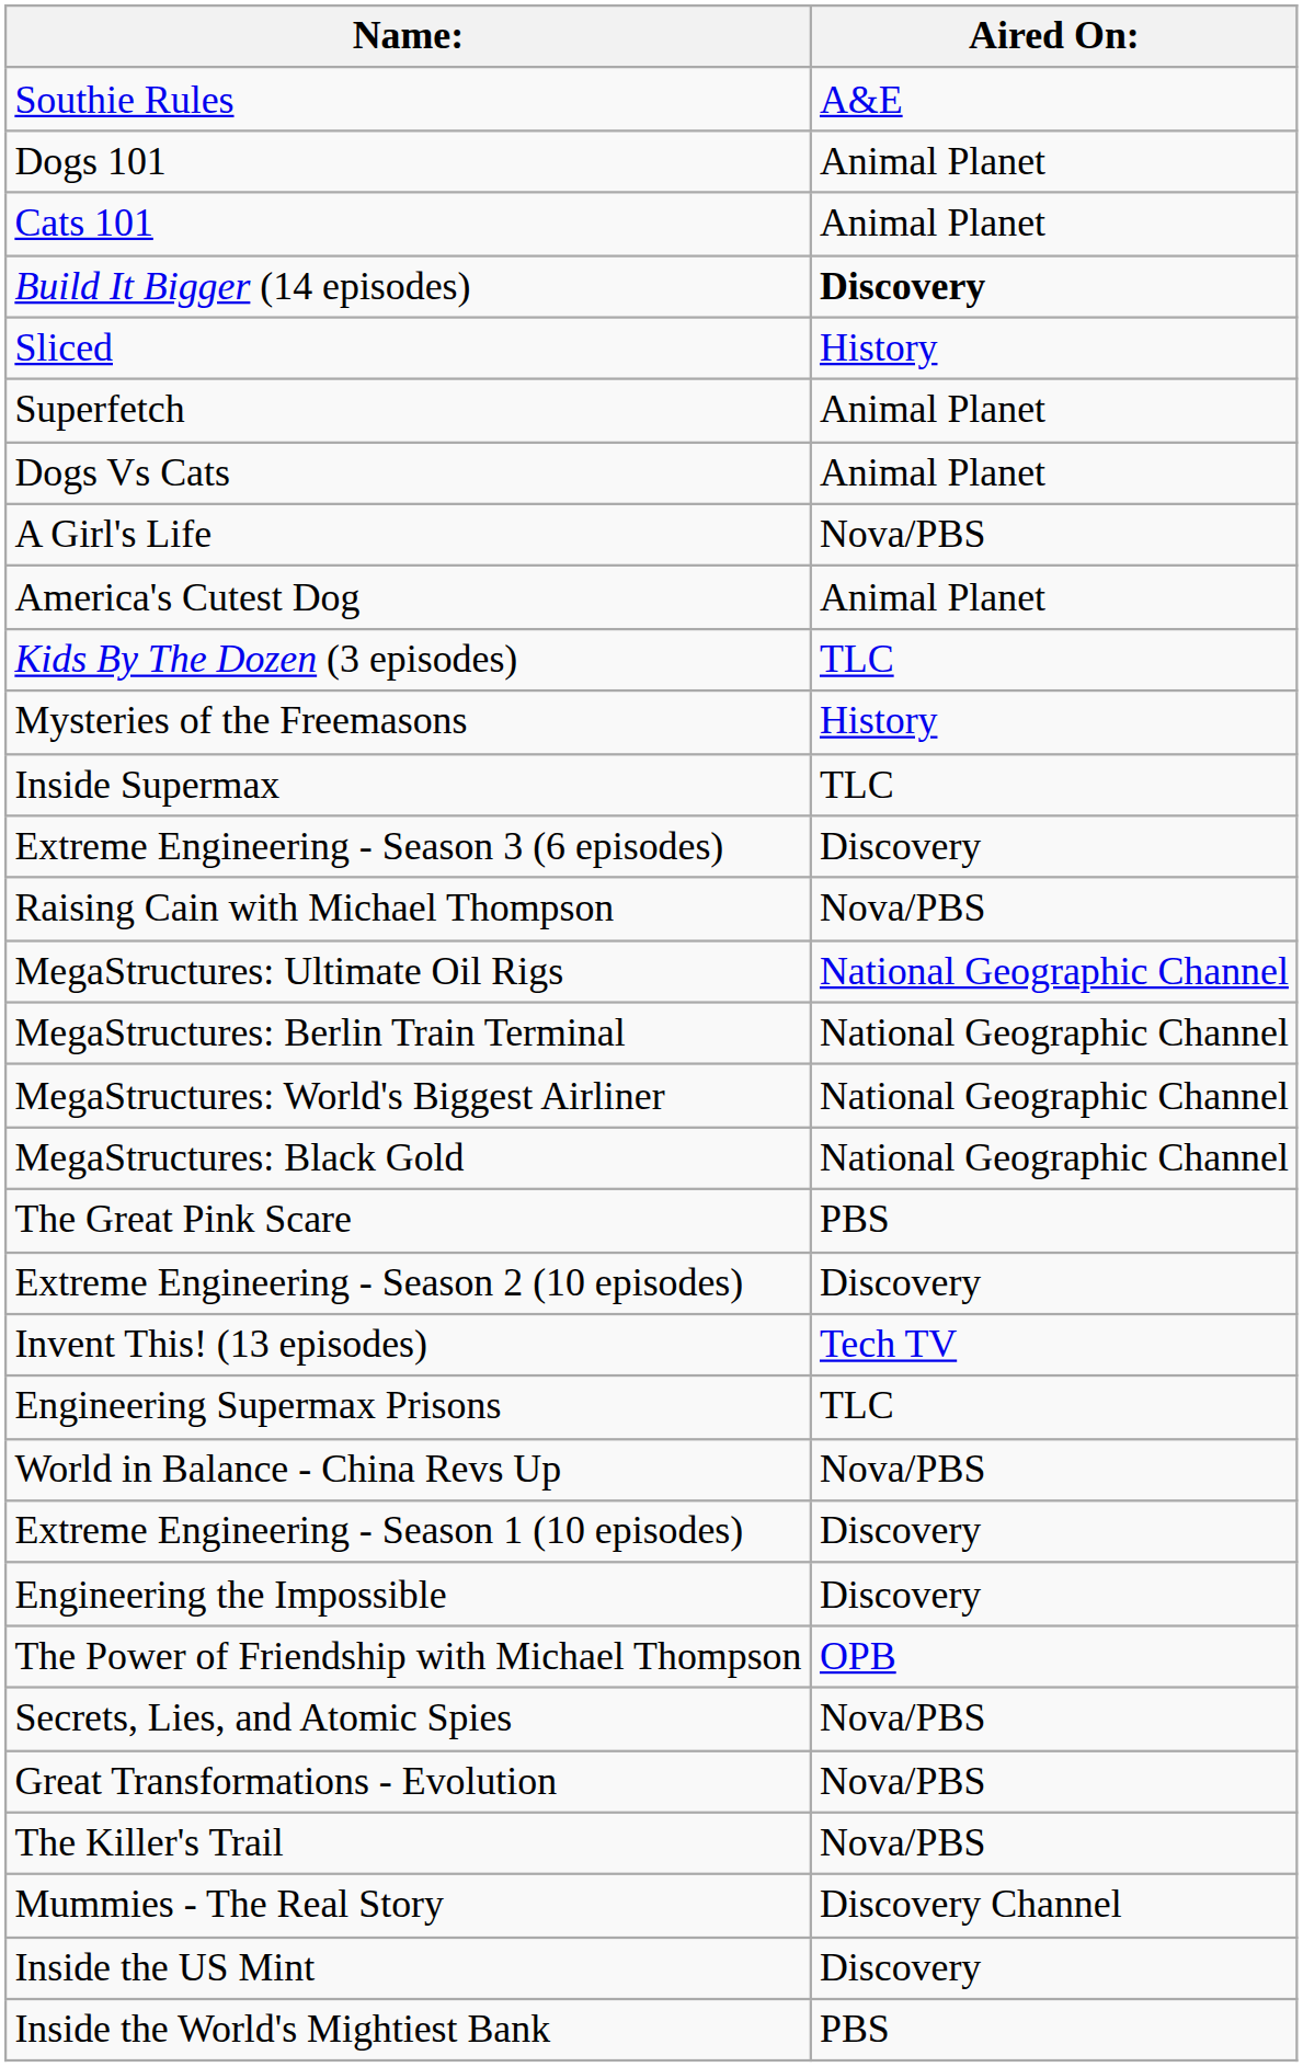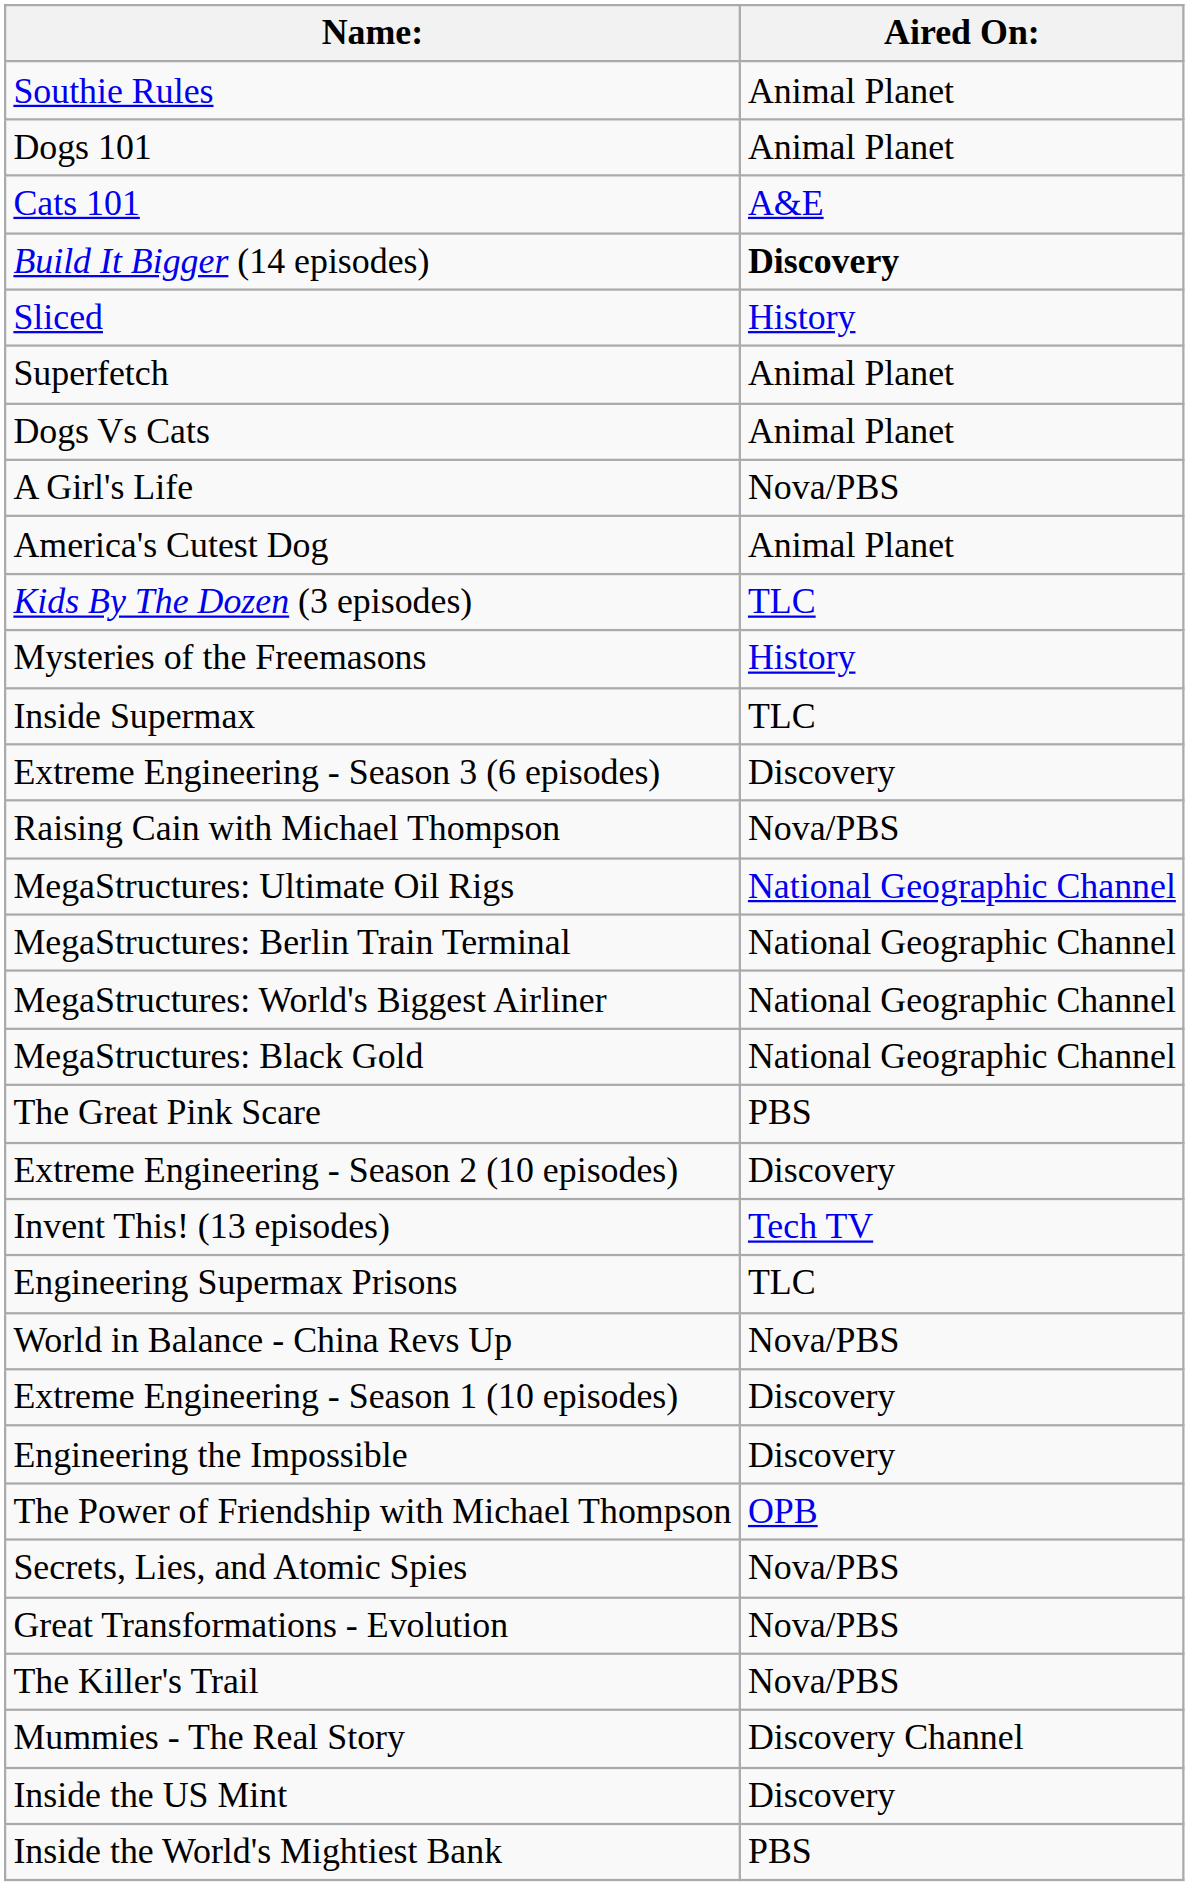Southie Rules | Aired On:: A&E -> Animal Planet
Cats 101 | Aired On:: Animal Planet -> A&E
